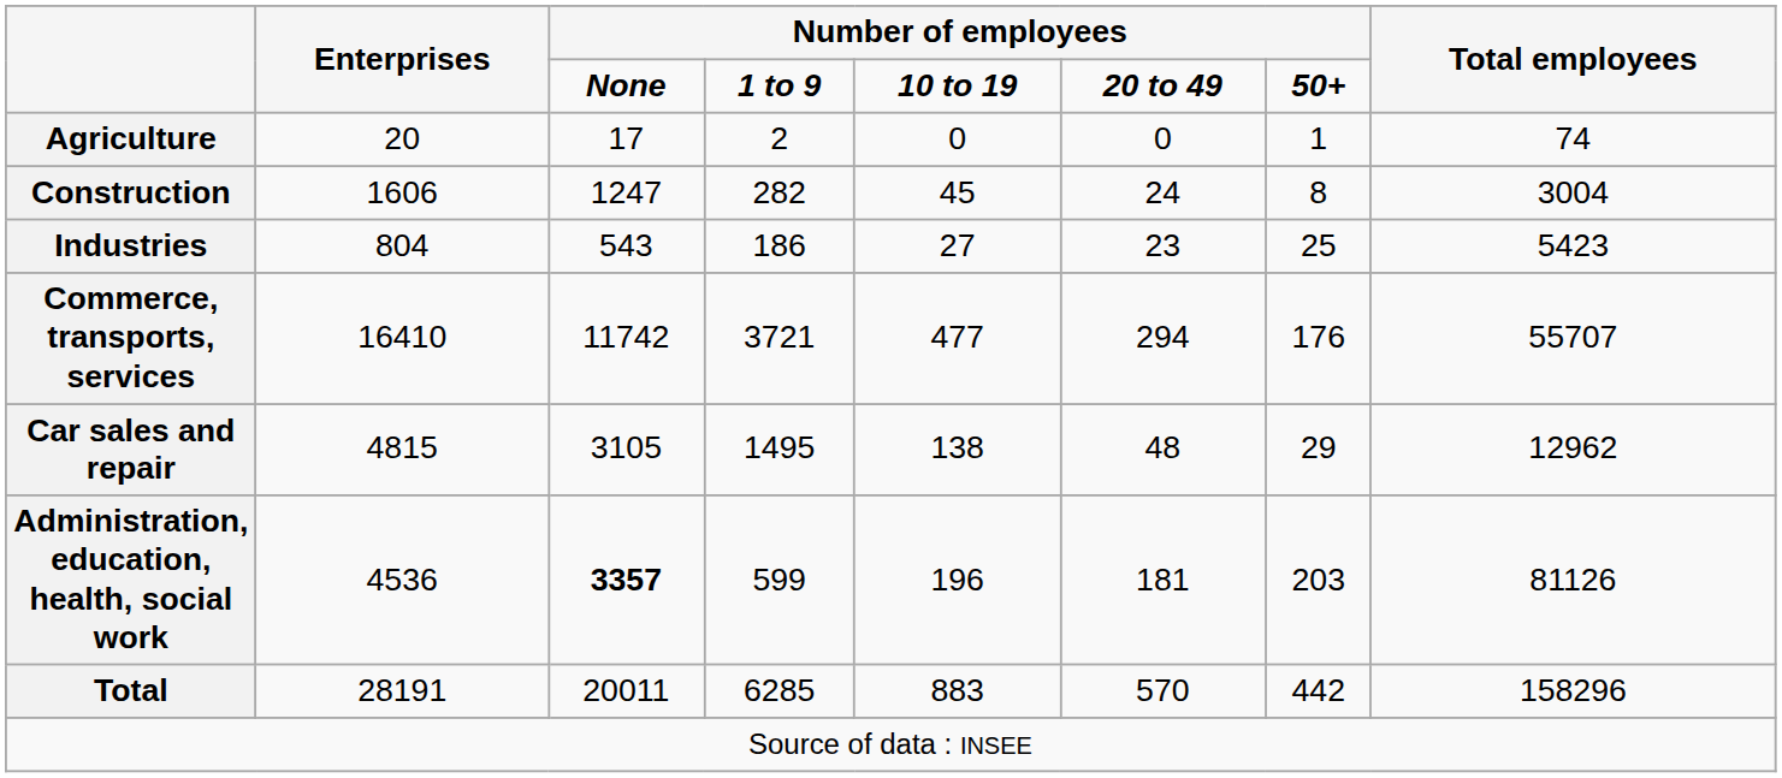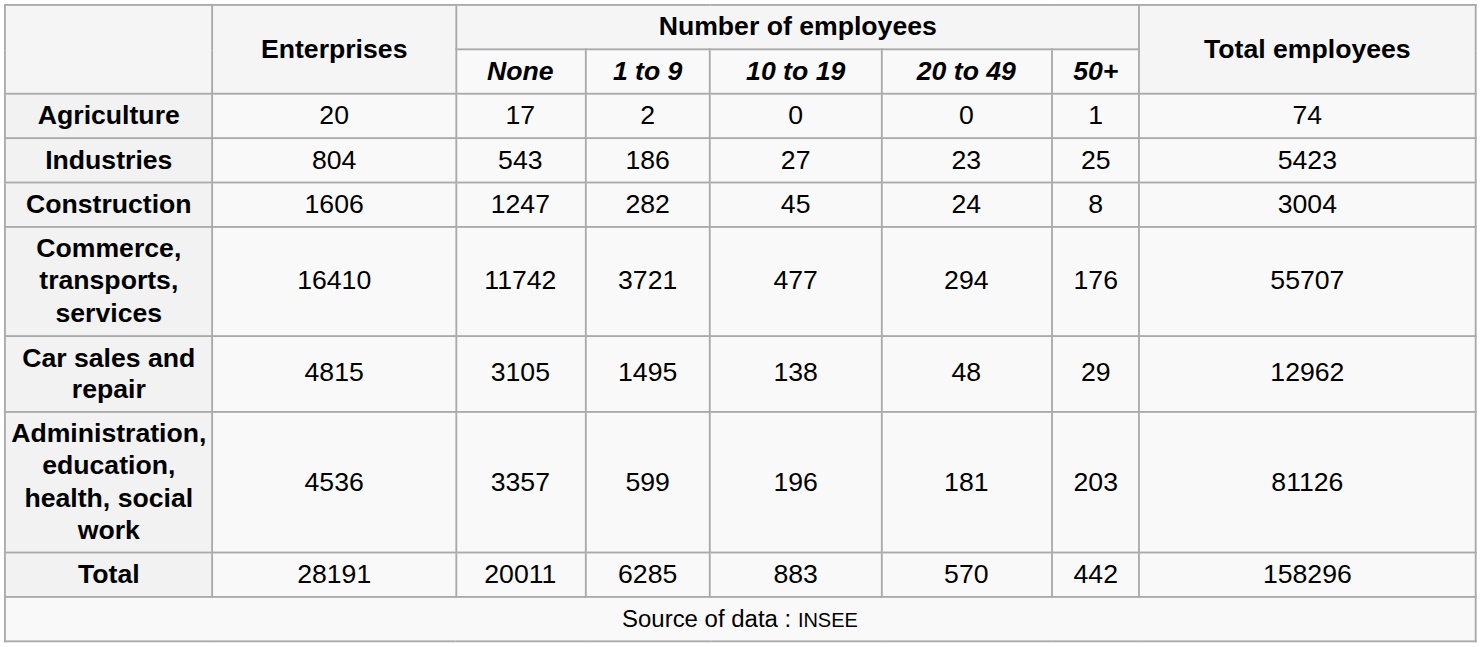rows swapped: Industries <-> Construction
Administration, education, health, social work | column 3: bold -> normal
